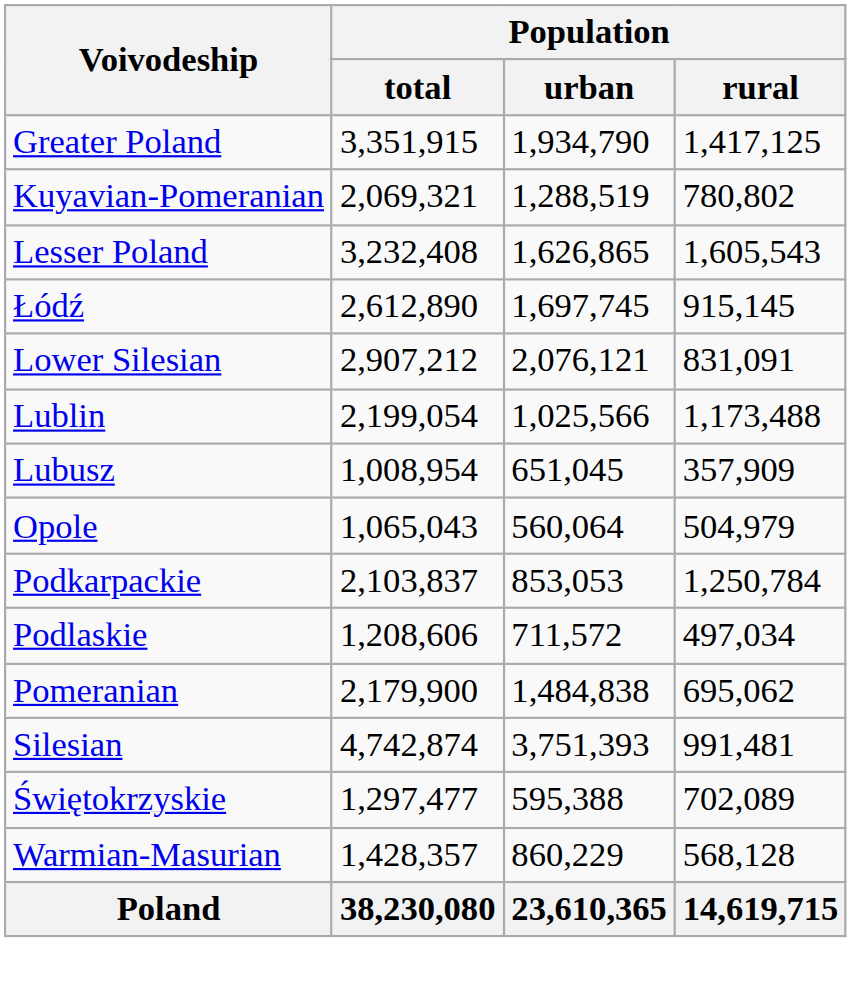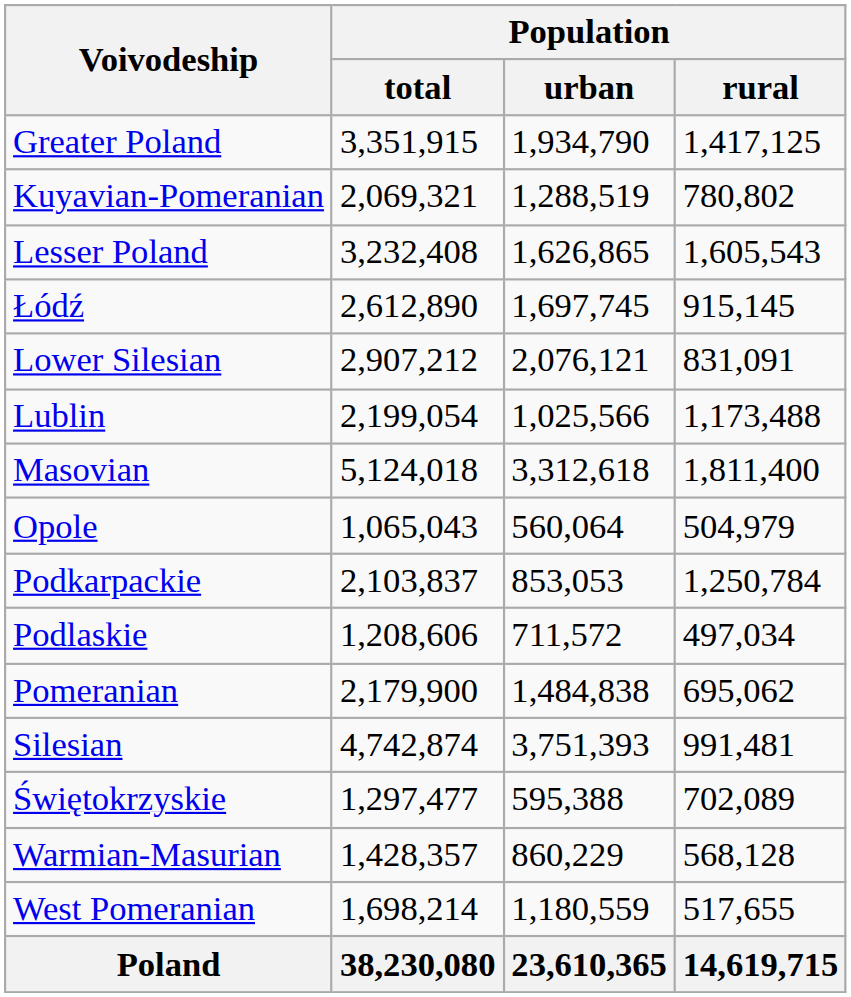- row: Lubusz | 1,008,954 | 651,045 | 357,909
+ row: Masovian | 5,124,018 | 3,312,618 | 1,811,400
+ row: West Pomeranian | 1,698,214 | 1,180,559 | 517,655
